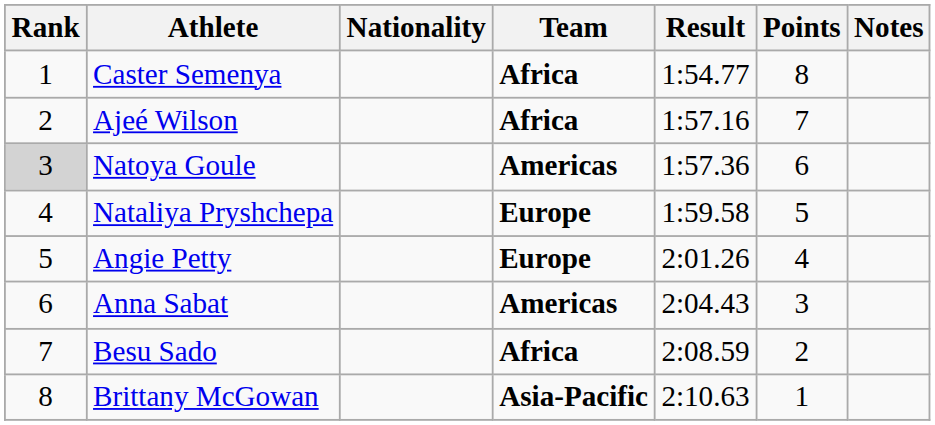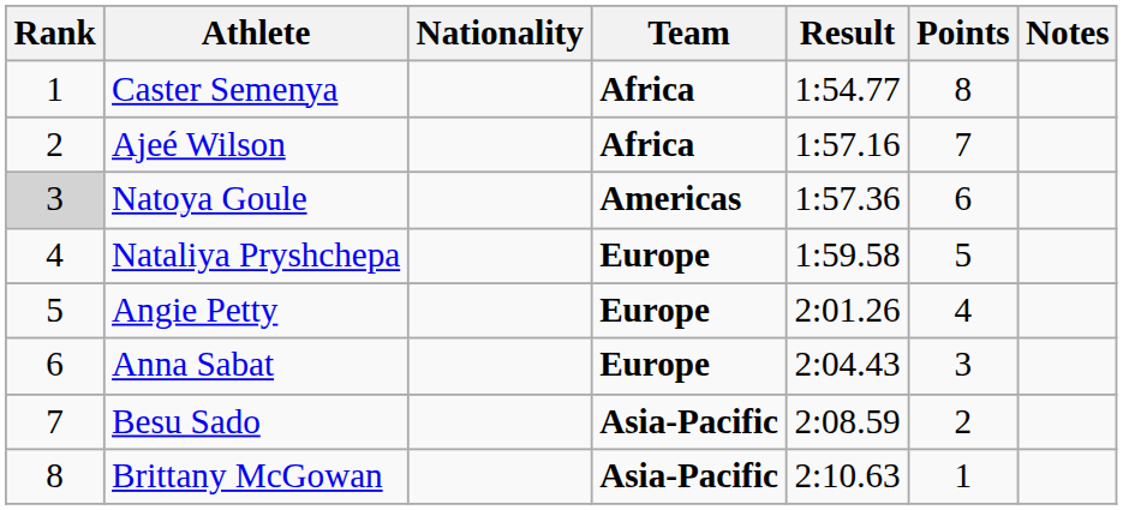Anna Sabat | Team: Americas -> Europe
Besu Sado | Team: Africa -> Asia-Pacific
